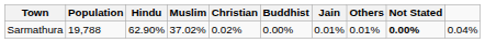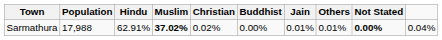Sarmathura | Population: 19,788 -> 17,988
Sarmathura | Hindu: 62.90% -> 62.91%
Sarmathura | Muslim: normal -> bold
